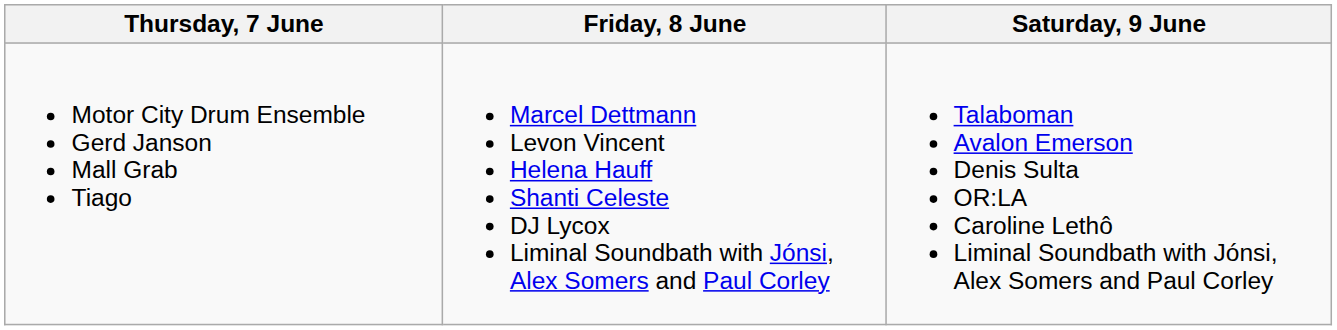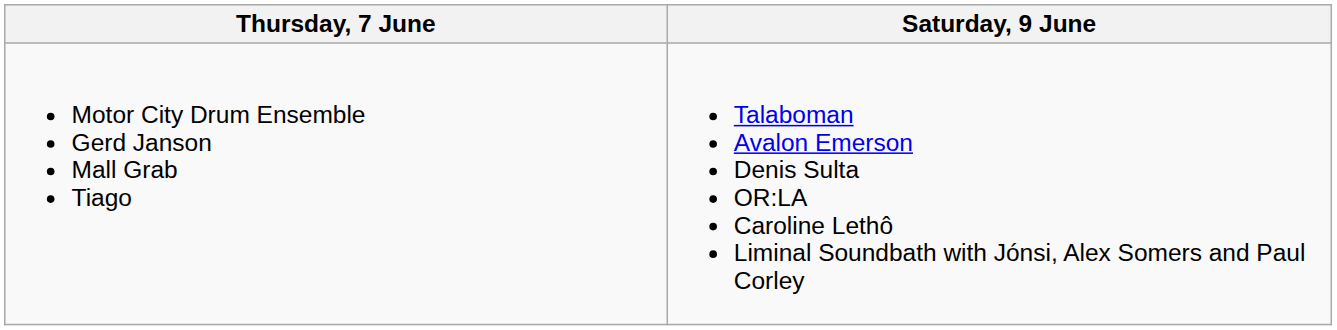- column: Friday, 8 June | Marcel Dettmann Levon Vincent Helena Hauff Shanti Celeste DJ Lycox Liminal Soundbath with Jónsi, Alex Somers and Paul Corley
